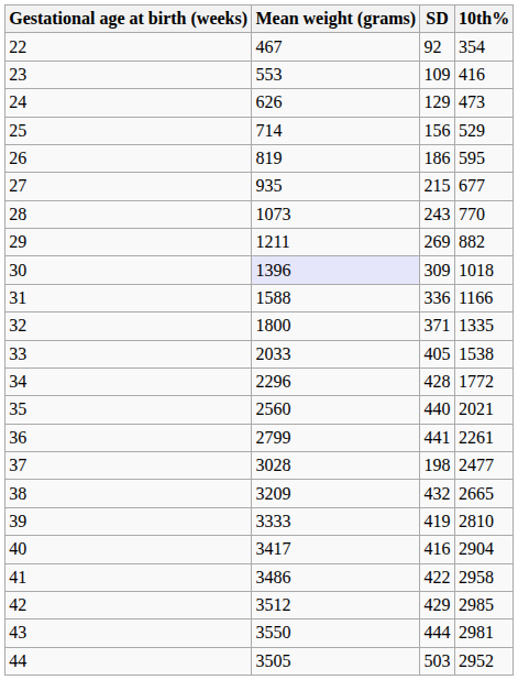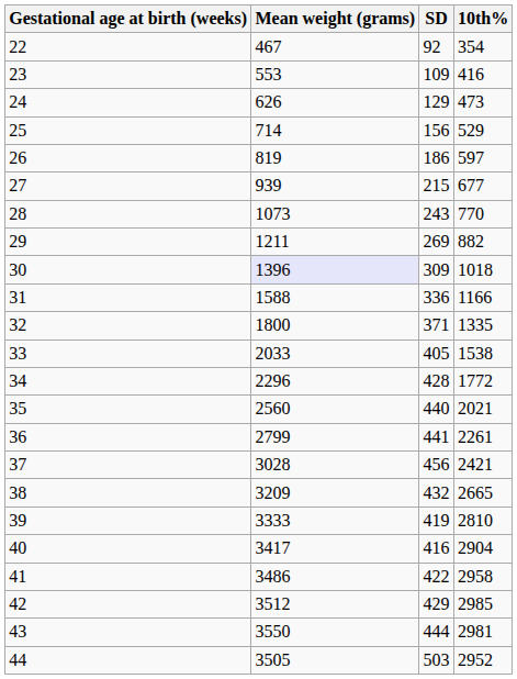26 | 10th%: 595 -> 597
27 | Mean weight (grams): 935 -> 939
37 | SD: 198 -> 456
37 | 10th%: 2477 -> 2421
